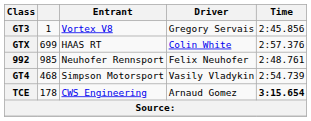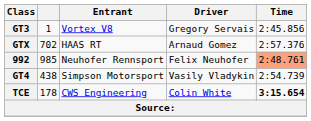GTX | column 2: 699 -> 702
GTX | Driver: Colin White -> Arnaud Gomez
992 | Time: no background -> lightsalmon background
GT4 | column 2: 468 -> 438
TCE | Driver: Arnaud Gomez -> Colin White
